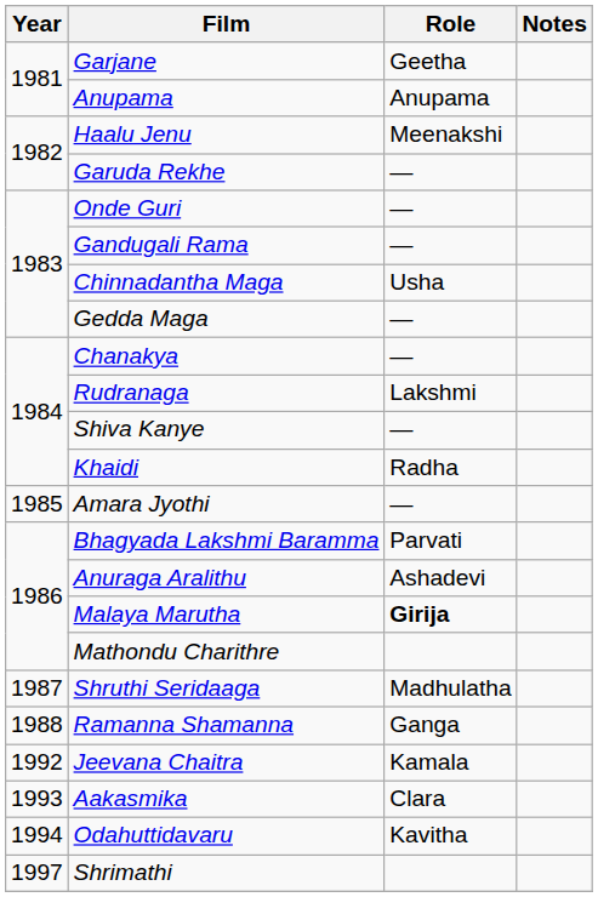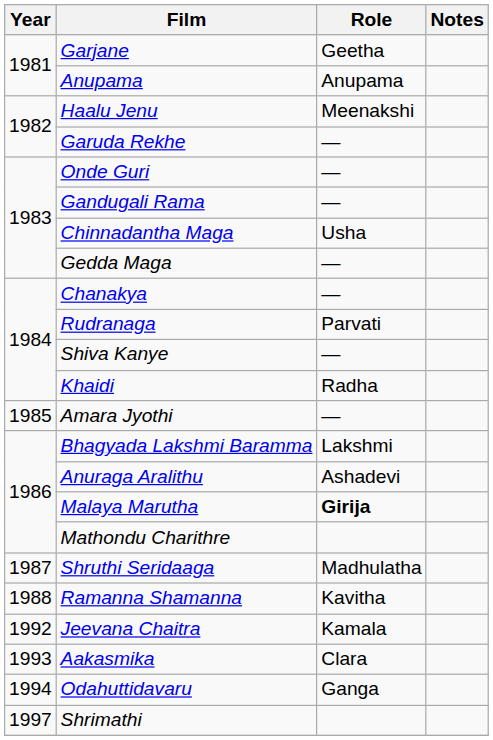Rudranaga | Role: Lakshmi -> Parvati
Bhagyada Lakshmi Baramma | Role: Parvati -> Lakshmi
Ramanna Shamanna | Role: Ganga -> Kavitha
Odahuttidavaru | Role: Kavitha -> Ganga
